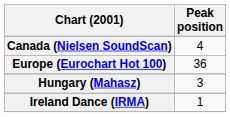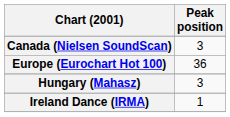Canada (Nielsen SoundScan) | Peak position: 4 -> 3
